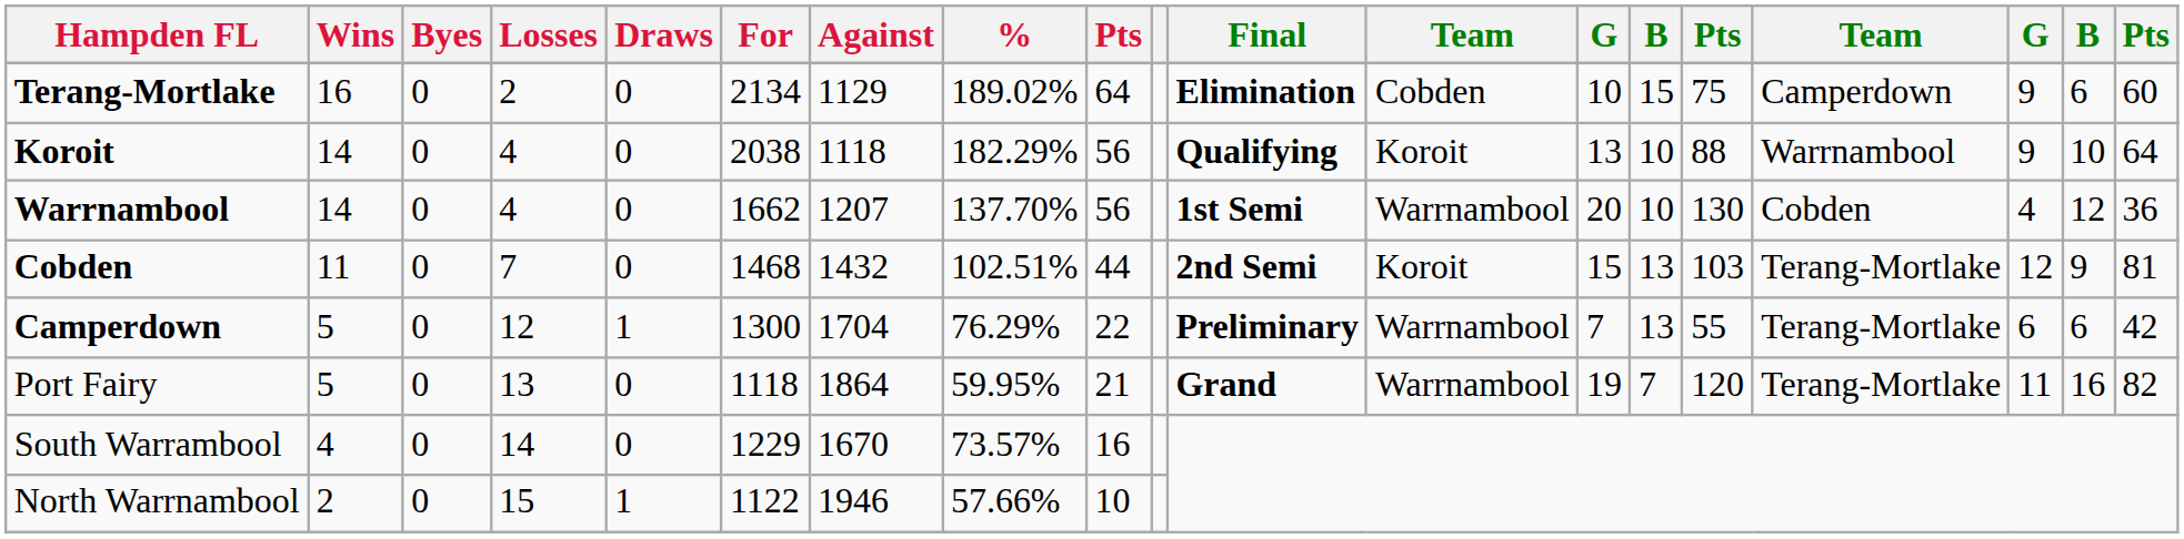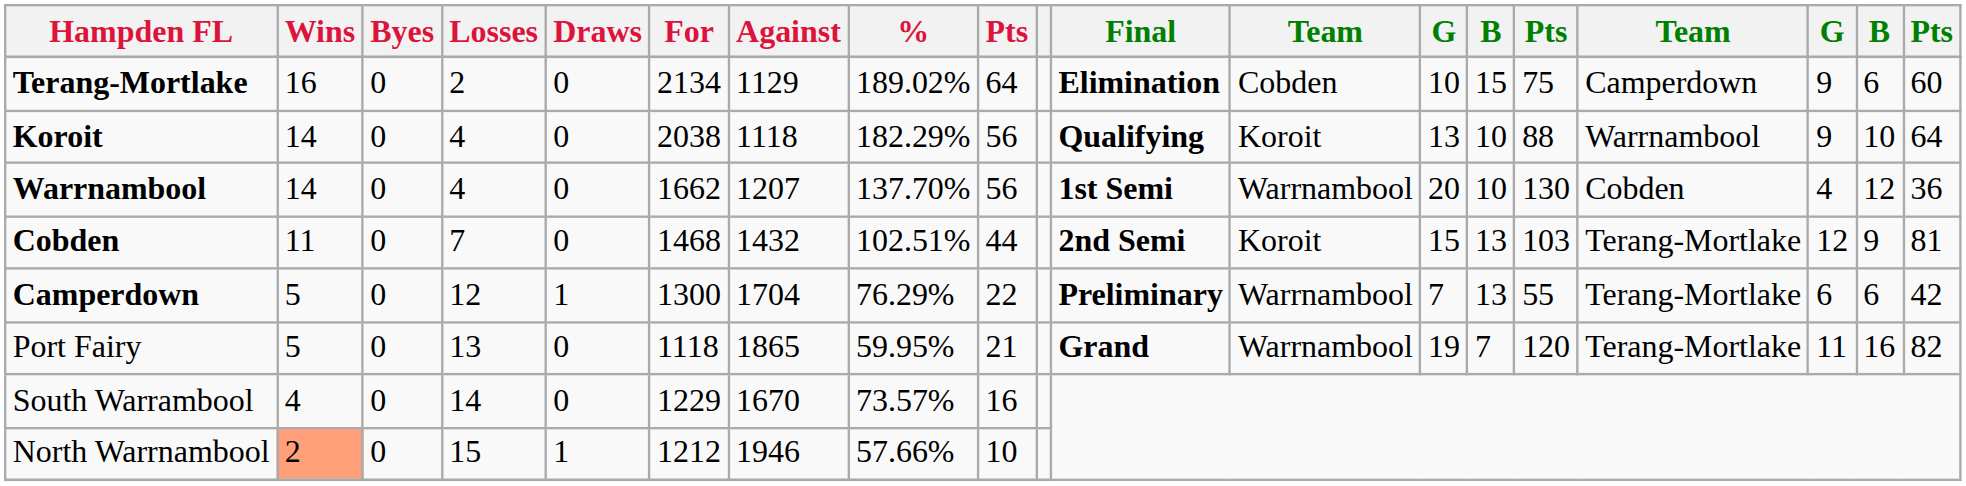Port Fairy | Against: 1864 -> 1865
North Warrnambool | Wins: no background -> lightsalmon background
North Warrnambool | For: 1122 -> 1212
